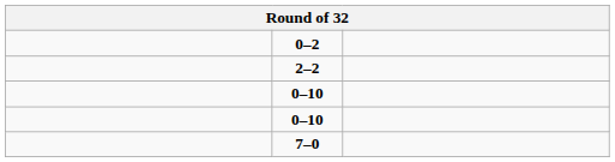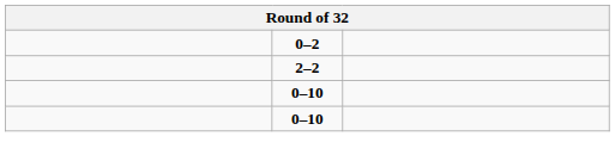- row: 7–0
